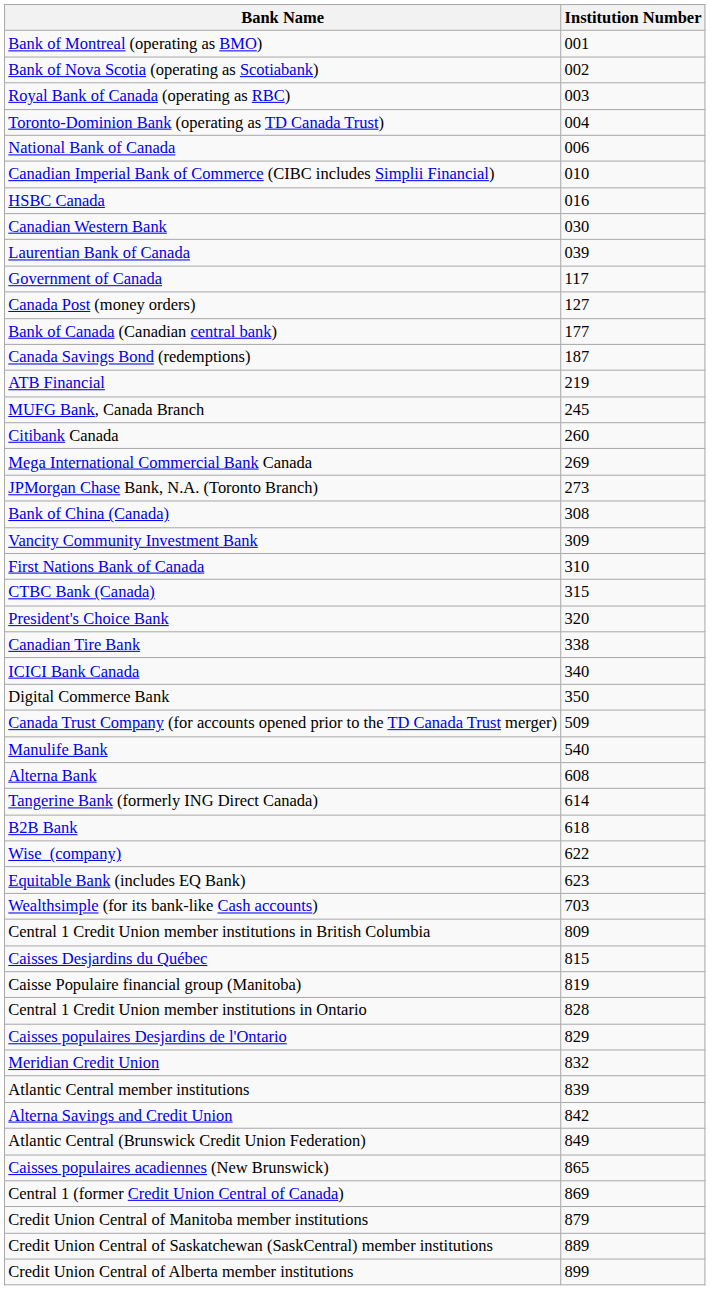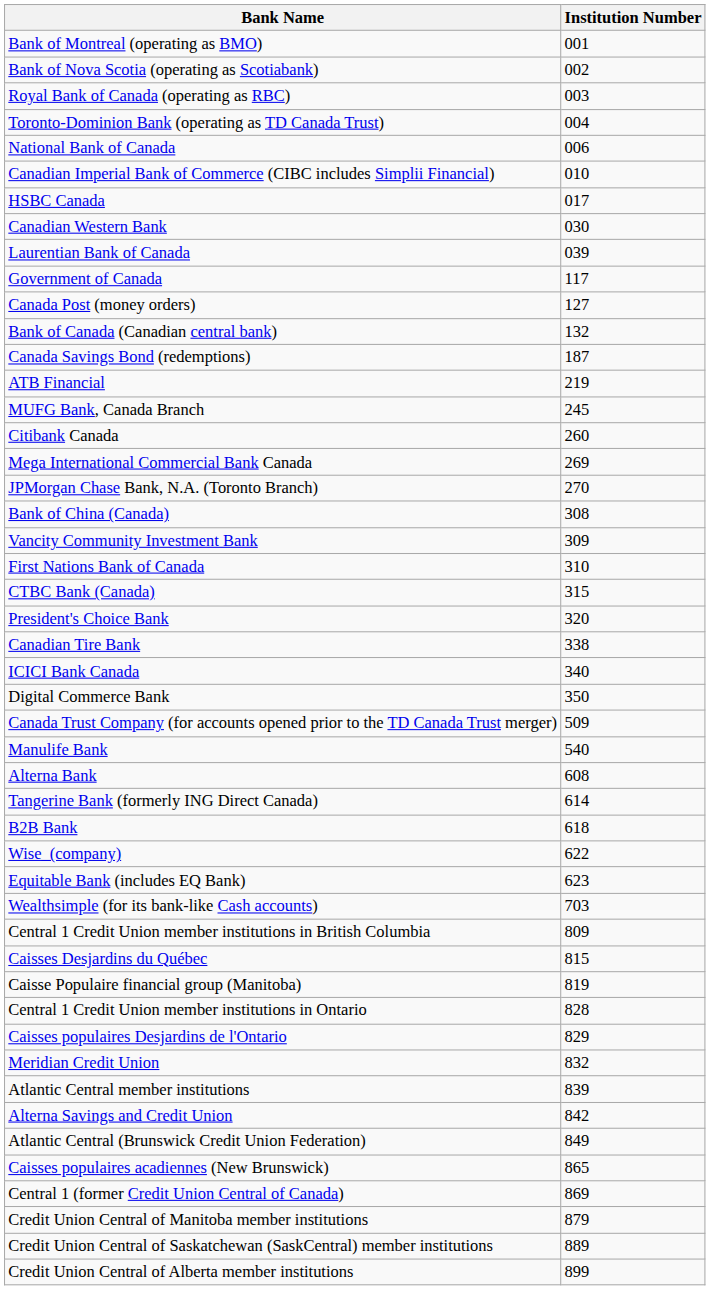HSBC Canada | Institution Number: 016 -> 017
Bank of Canada (Canadian central bank) | Institution Number: 177 -> 132
JPMorgan Chase Bank, N.A. (Toronto Branch) | Institution Number: 273 -> 270
